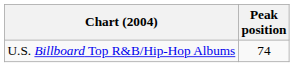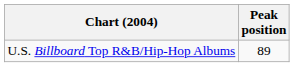U.S. Billboard Top R&B/Hip-Hop Albums | Peak position: 74 -> 89
